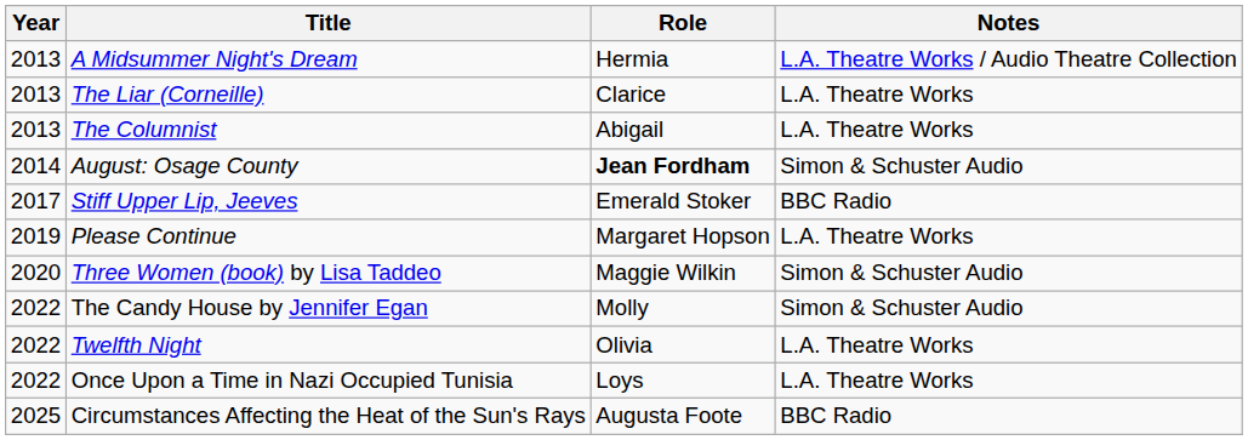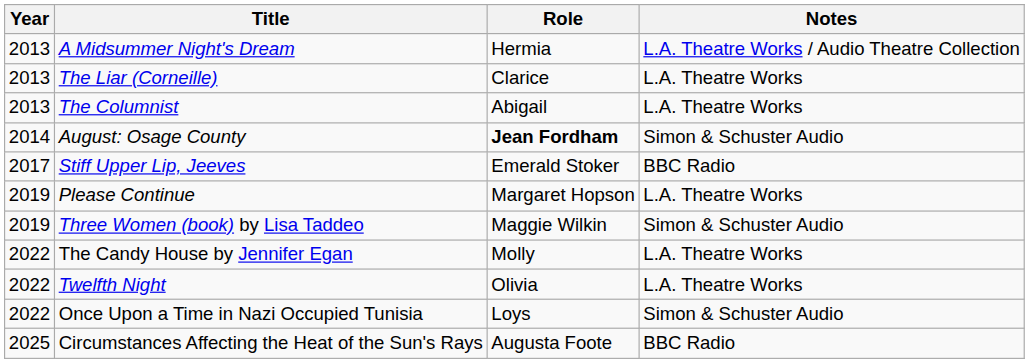Three Women (book) by Lisa Taddeo | Year: 2020 -> 2019
The Candy House by Jennifer Egan | Notes: Simon & Schuster Audio -> L.A. Theatre Works
Once Upon a Time in Nazi Occupied Tunisia | Notes: L.A. Theatre Works -> Simon & Schuster Audio
